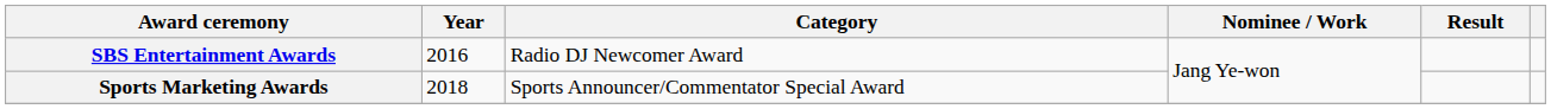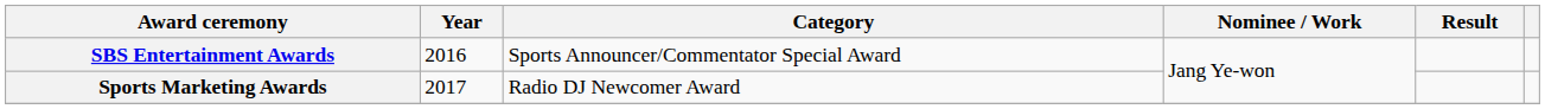SBS Entertainment Awards | Category: Radio DJ Newcomer Award -> Sports Announcer/Commentator Special Award
Sports Marketing Awards | Year: 2018 -> 2017
Sports Marketing Awards | Category: Sports Announcer/Commentator Special Award -> Radio DJ Newcomer Award
